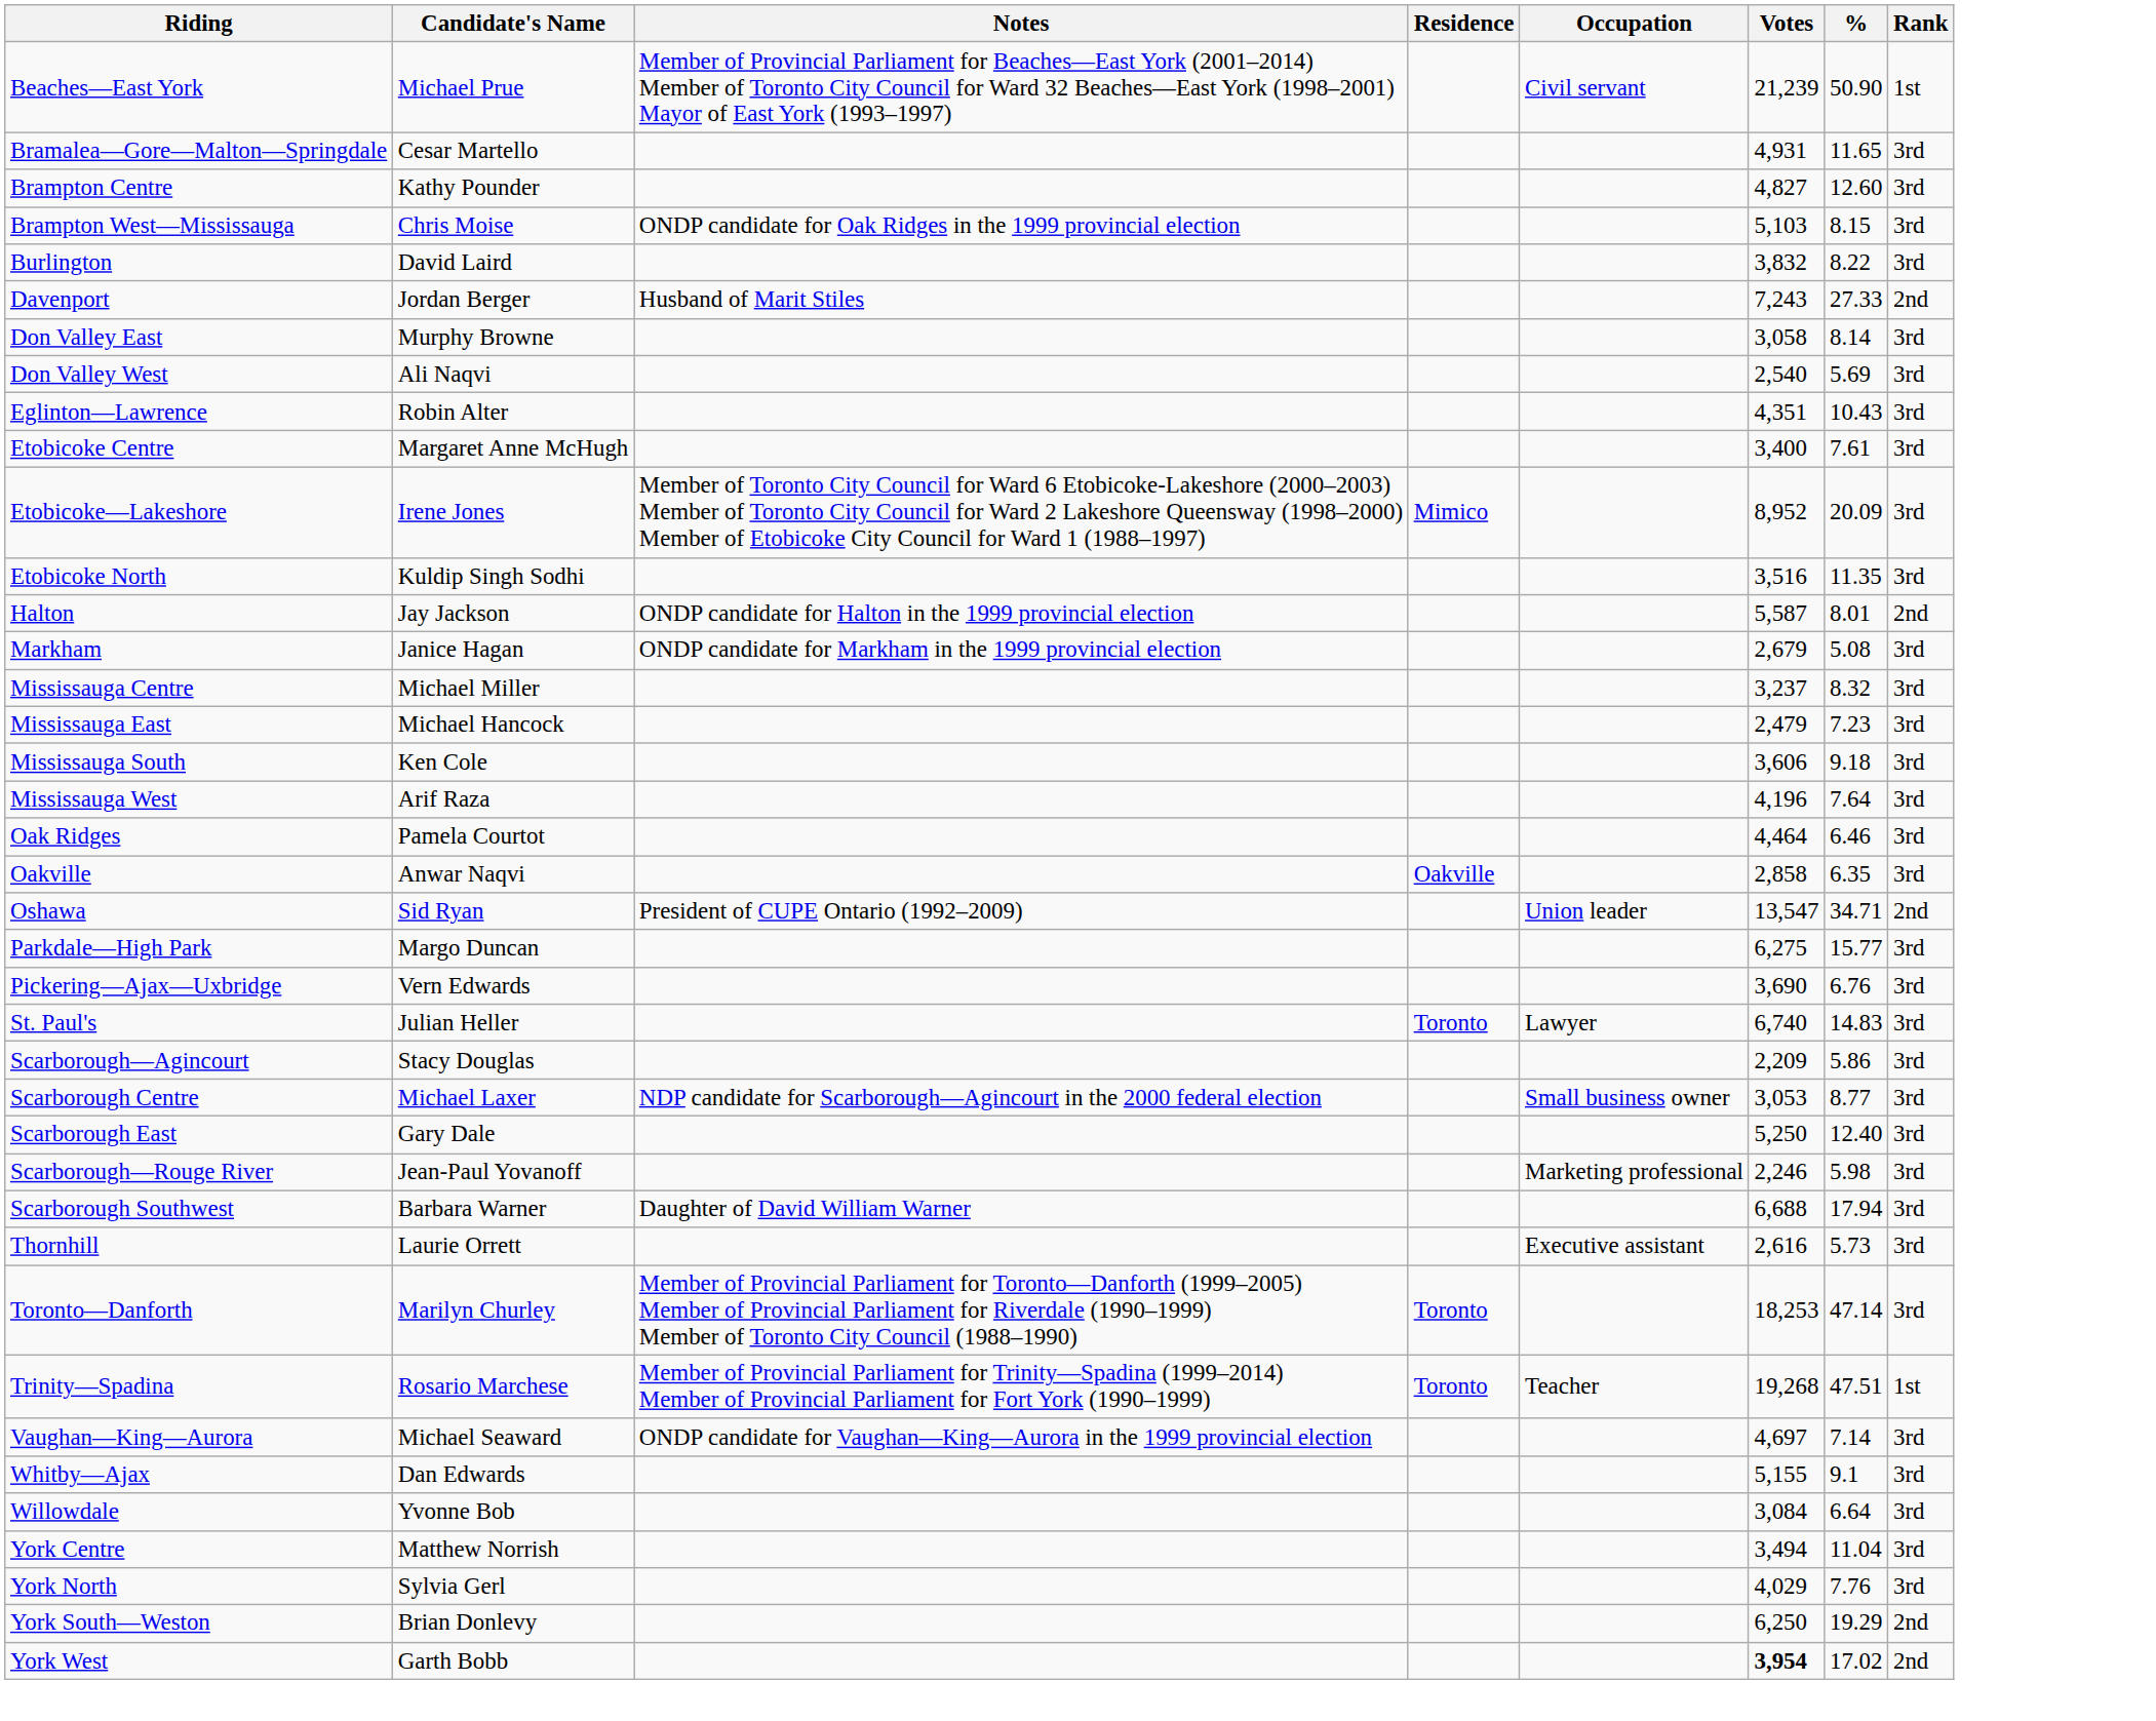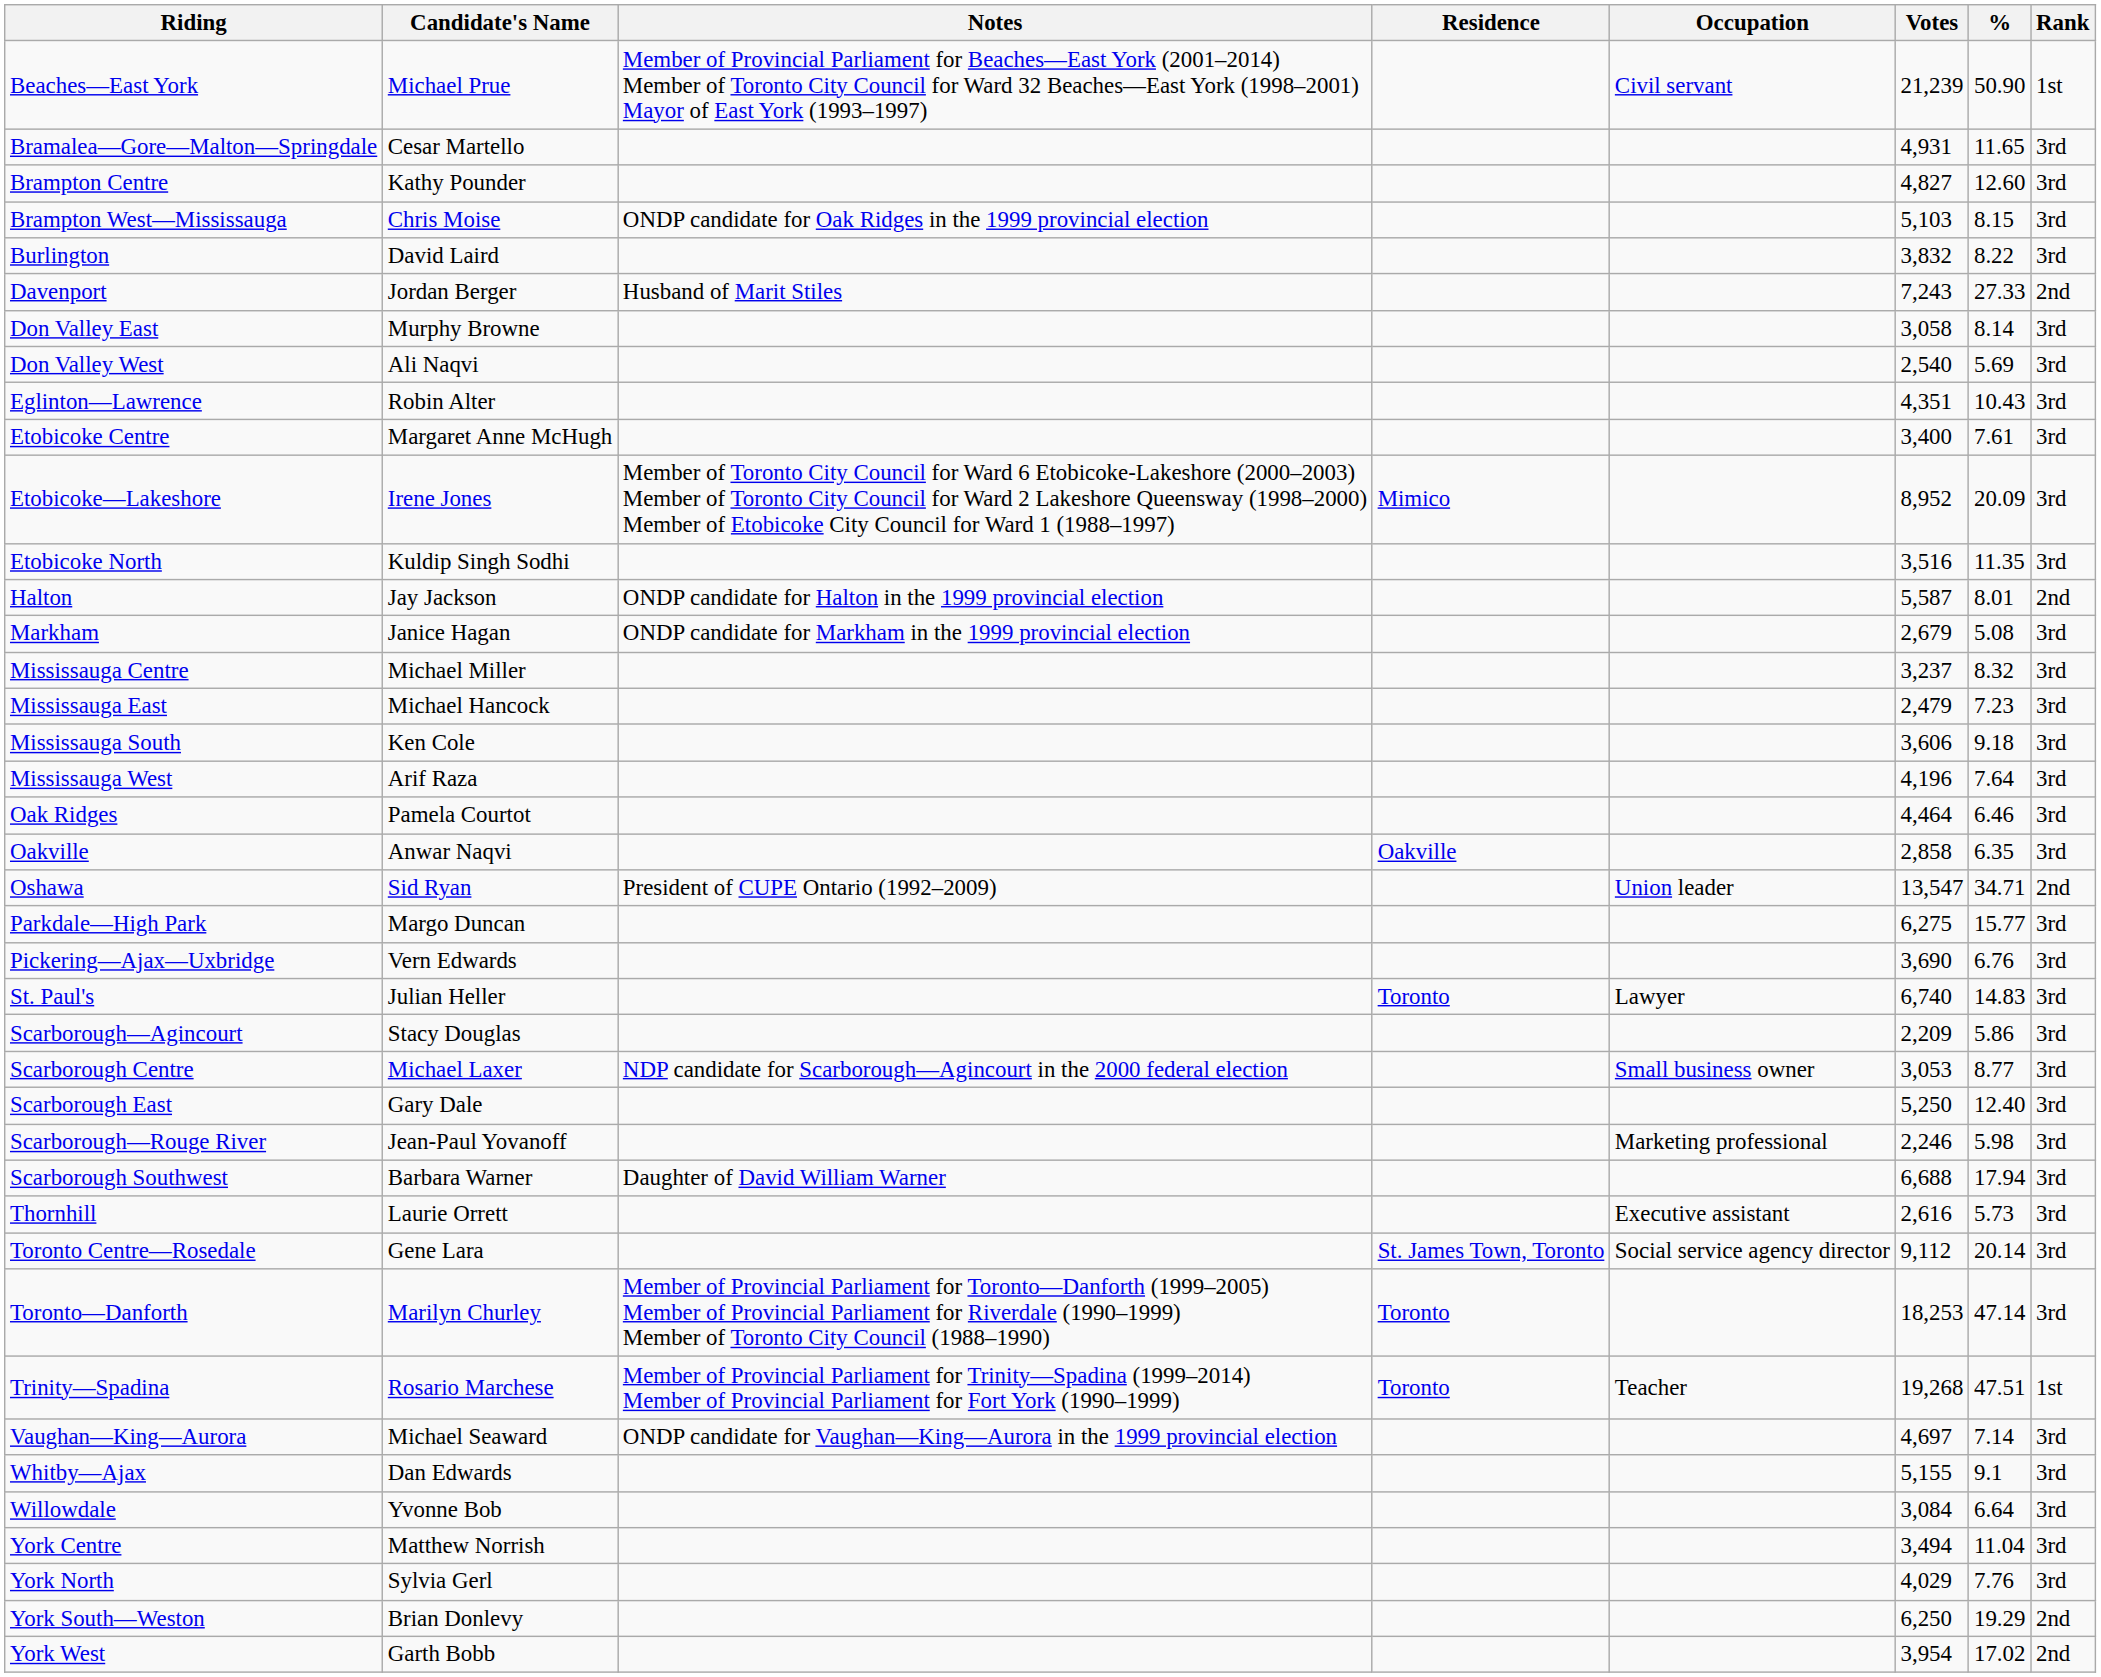+ row: Toronto Centre—Rosedale | Gene Lara | St. James Town, Toronto | Social service agency director | 9,112 | 20.14 | 3rd
York West | Votes: bold -> normal
